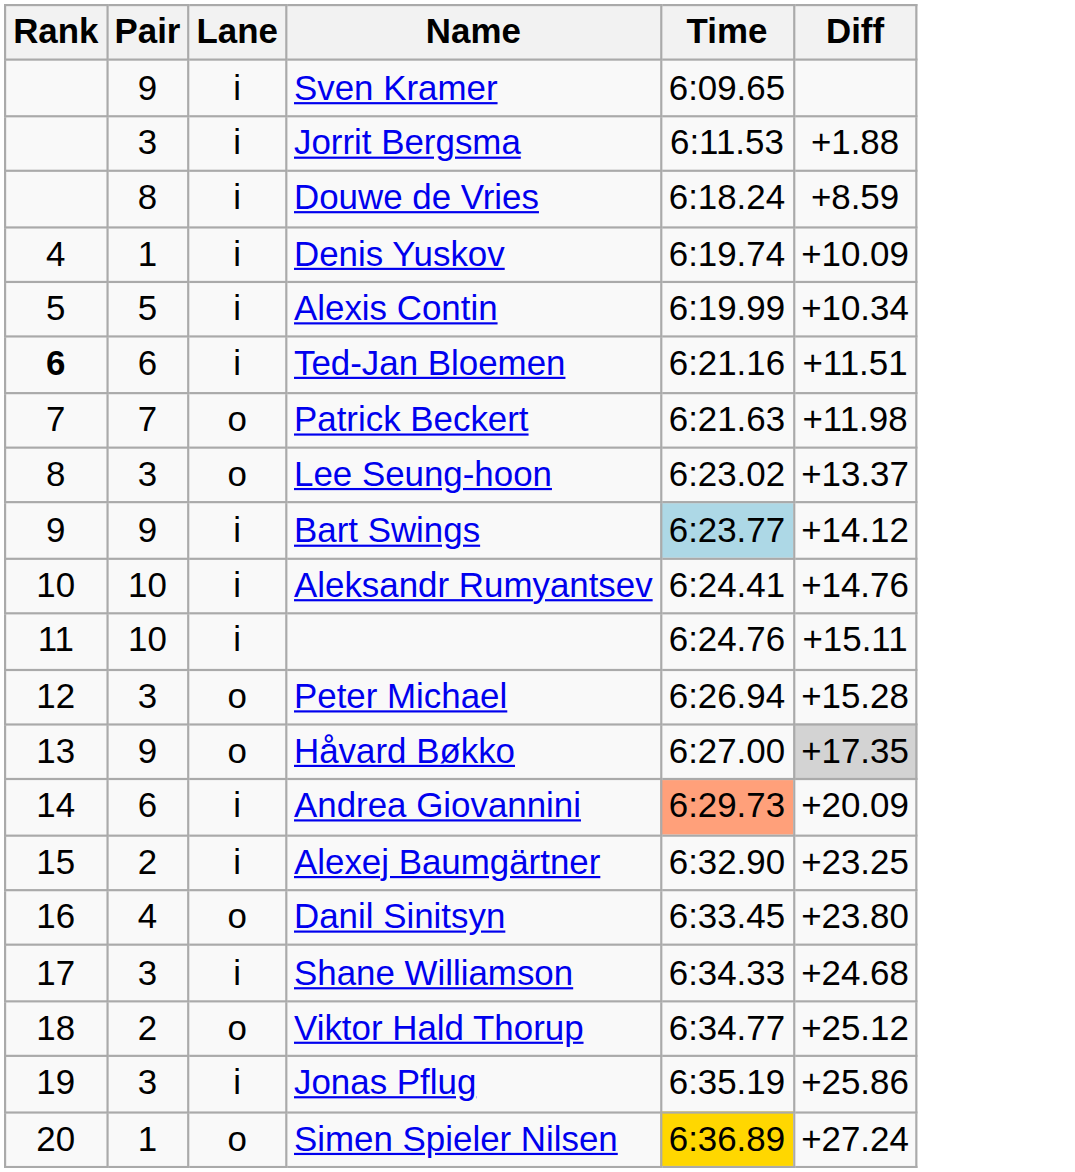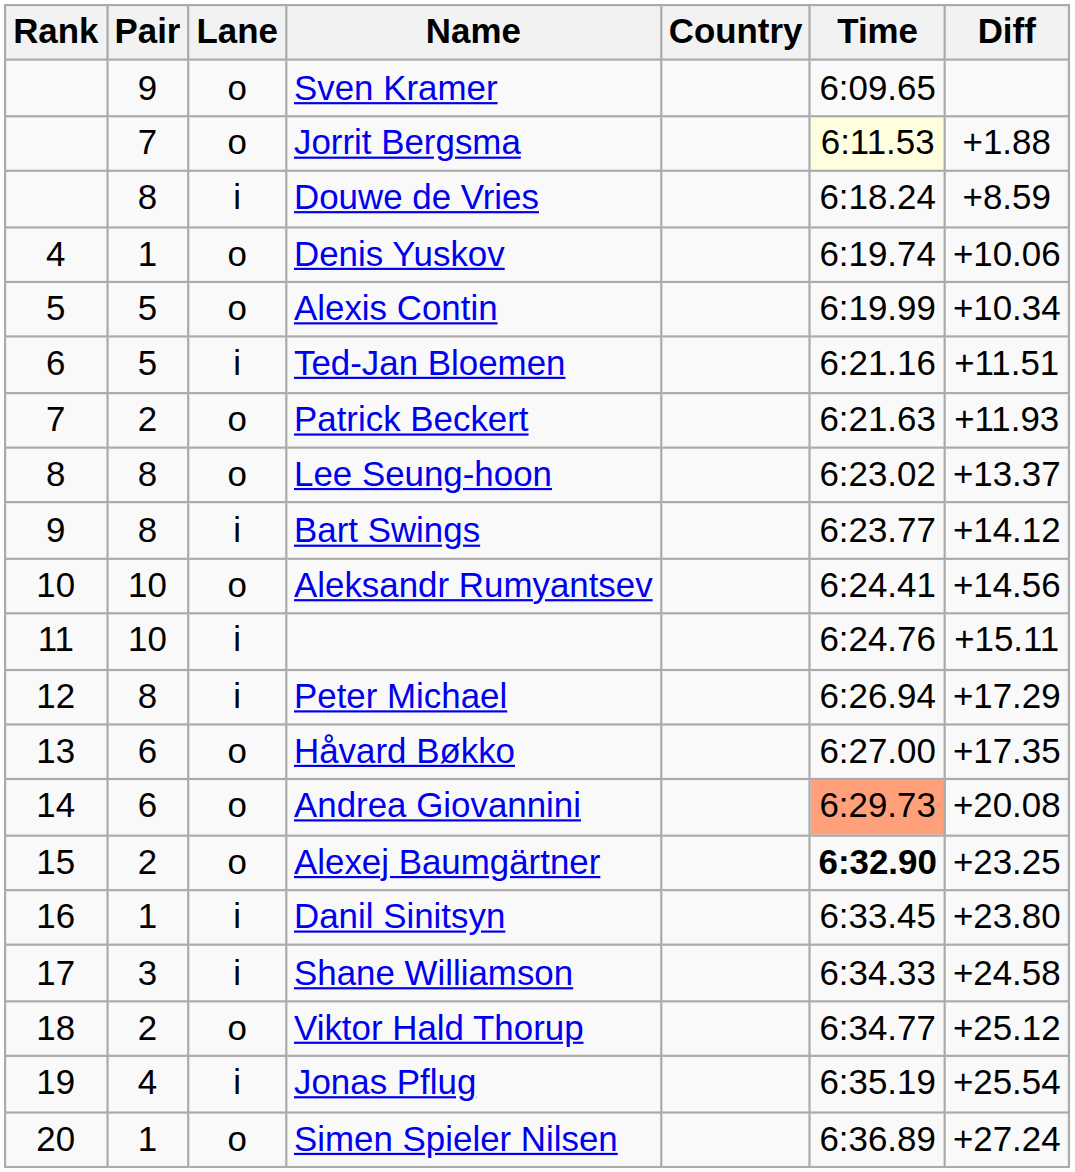+ column: Country
Sven Kramer | Lane: i -> o
Jorrit Bergsma | Pair: 3 -> 7
Jorrit Bergsma | Lane: i -> o
Jorrit Bergsma | Time: no background -> lightyellow background
Denis Yuskov | Lane: i -> o
Denis Yuskov | Diff: +10.09 -> +10.06
Alexis Contin | Lane: i -> o
Ted-Jan Bloemen | Rank: bold -> normal
Ted-Jan Bloemen | Pair: 6 -> 5
Patrick Beckert | Pair: 7 -> 2
Patrick Beckert | Diff: +11.98 -> +11.93
Lee Seung-hoon | Pair: 3 -> 8
Bart Swings | Pair: 9 -> 8
Bart Swings | Time: lightblue background -> no background
Aleksandr Rumyantsev | Lane: i -> o
Aleksandr Rumyantsev | Diff: +14.76 -> +14.56
Peter Michael | Pair: 3 -> 8
Peter Michael | Lane: o -> i
Peter Michael | Diff: +15.28 -> +17.29
Håvard Bøkko | Pair: 9 -> 6
Håvard Bøkko | Diff: lightgrey background -> no background
Andrea Giovannini | Lane: i -> o
Andrea Giovannini | Diff: +20.09 -> +20.08
Alexej Baumgärtner | Lane: i -> o
Alexej Baumgärtner | Time: normal -> bold
Danil Sinitsyn | Pair: 4 -> 1
Danil Sinitsyn | Lane: o -> i
Shane Williamson | Diff: +24.68 -> +24.58
Jonas Pflug | Pair: 3 -> 4
Jonas Pflug | Diff: +25.86 -> +25.54
Simen Spieler Nilsen | Time: gold background -> no background
